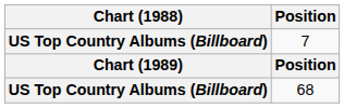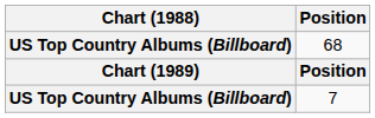rows swapped: 7 <-> 68
